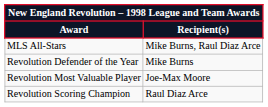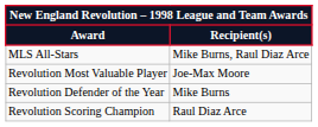rows swapped: Revolution Most Valuable Player <-> Revolution Defender of the Year
